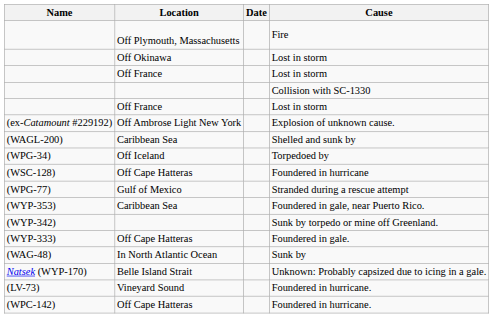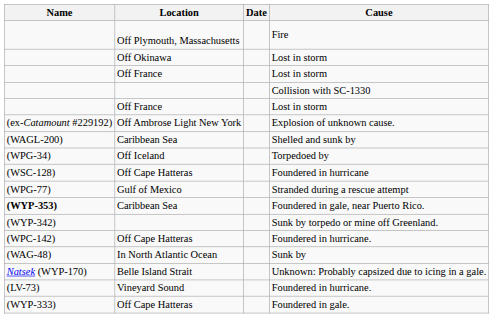Foundered in gale, near Puerto Rico. | Name: normal -> bold
rows swapped: Off Cape Hatteras / Foundered in hurricane. <-> Foundered in gale.
